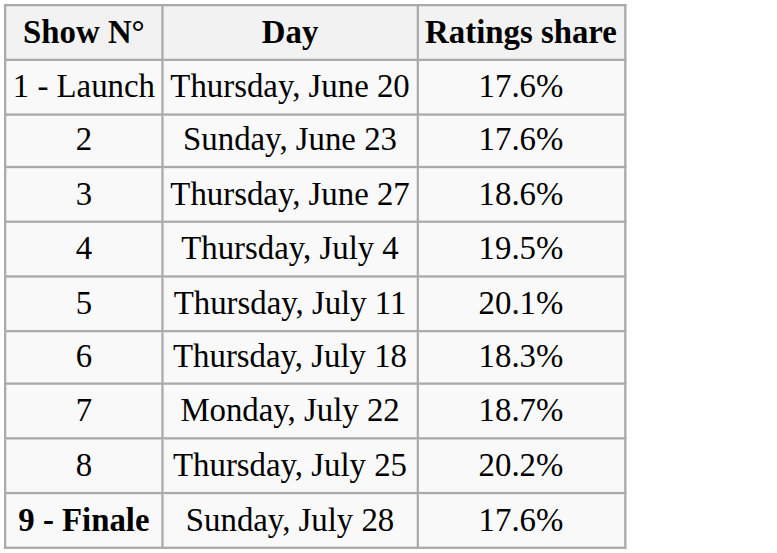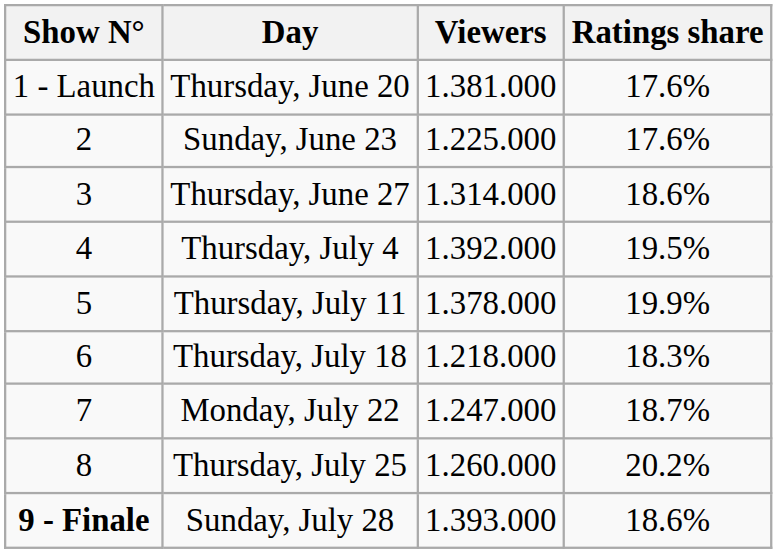+ column: Viewers | 1.381.000 | 1.225.000 | 1.314.000 | 1.392.000 | 1.378.000 | 1.218.000 | 1.247.000 | 1.260.000 | 1.393.000
Thursday, July 11 | Ratings share: 20.1% -> 19.9%
Sunday, July 28 | Ratings share: 17.6% -> 18.6%
